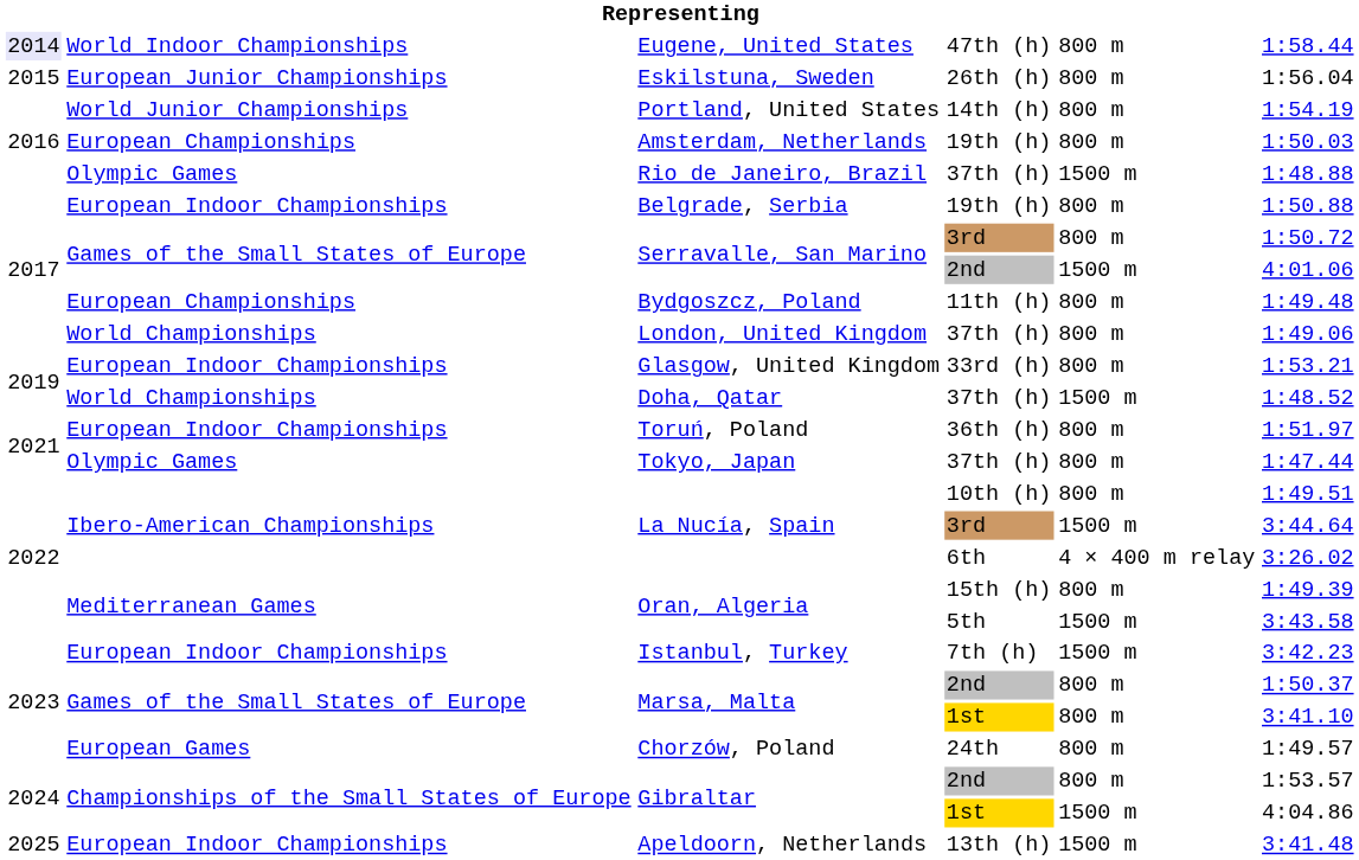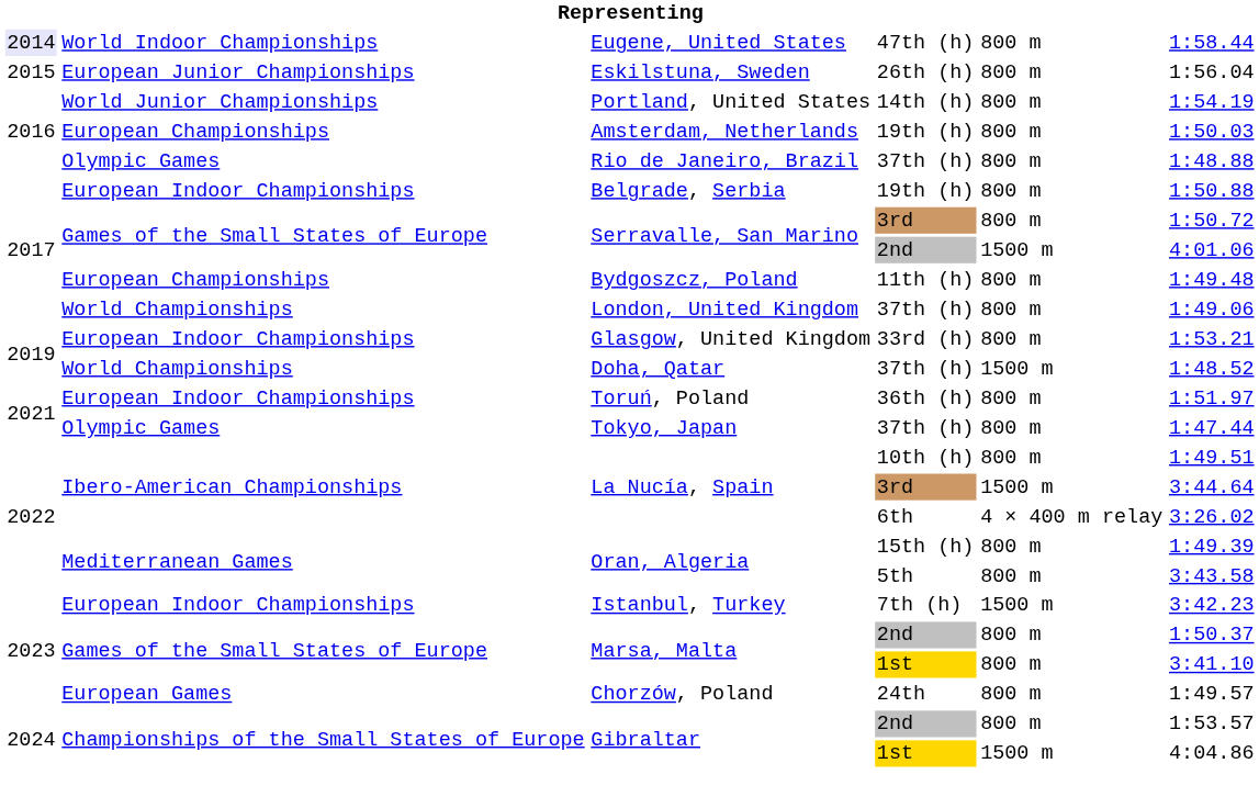Rio de Janeiro, Brazil | column 5: 1500 m -> 800 m
Oran, Algeria / 5th | column 5: 1500 m -> 800 m
- row: 2025 | European Indoor Championships | Apeldoorn, Netherlands | 13th (h) | 1500 m | 3:41.48
